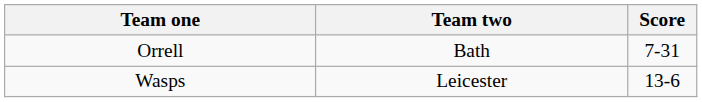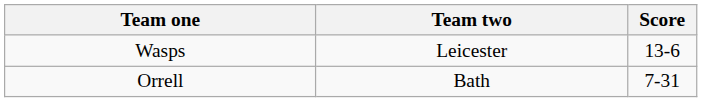rows swapped: Orrell <-> Wasps
